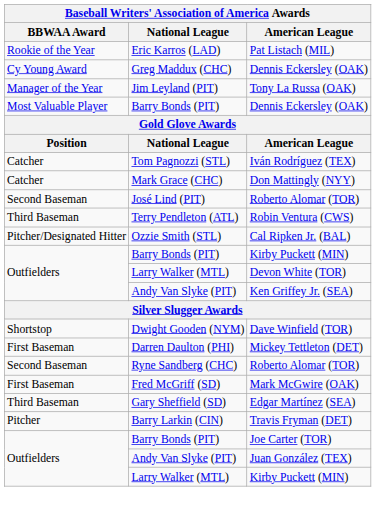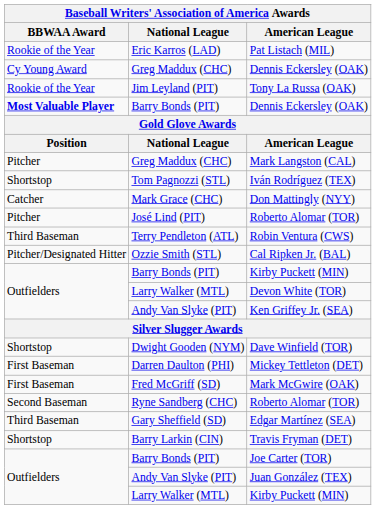Tony La Russa (OAK) | BBWAA Award: Manager of the Year -> Rookie of the Year
Barry Bonds (PIT) / Dennis Eckersley (OAK) | BBWAA Award: normal -> bold
+ row: Pitcher | Greg Maddux (CHC) | Mark Langston (CAL)
Iván Rodríguez (TEX) | BBWAA Award: Catcher -> Shortstop
José Lind (PIT) / Roberto Alomar (TOR) | BBWAA Award: Second Baseman -> Pitcher
rows swapped: Mark McGwire (OAK) <-> Ryne Sandberg (CHC) / Roberto Alomar (TOR)
Travis Fryman (DET) | BBWAA Award: Pitcher -> Shortstop
